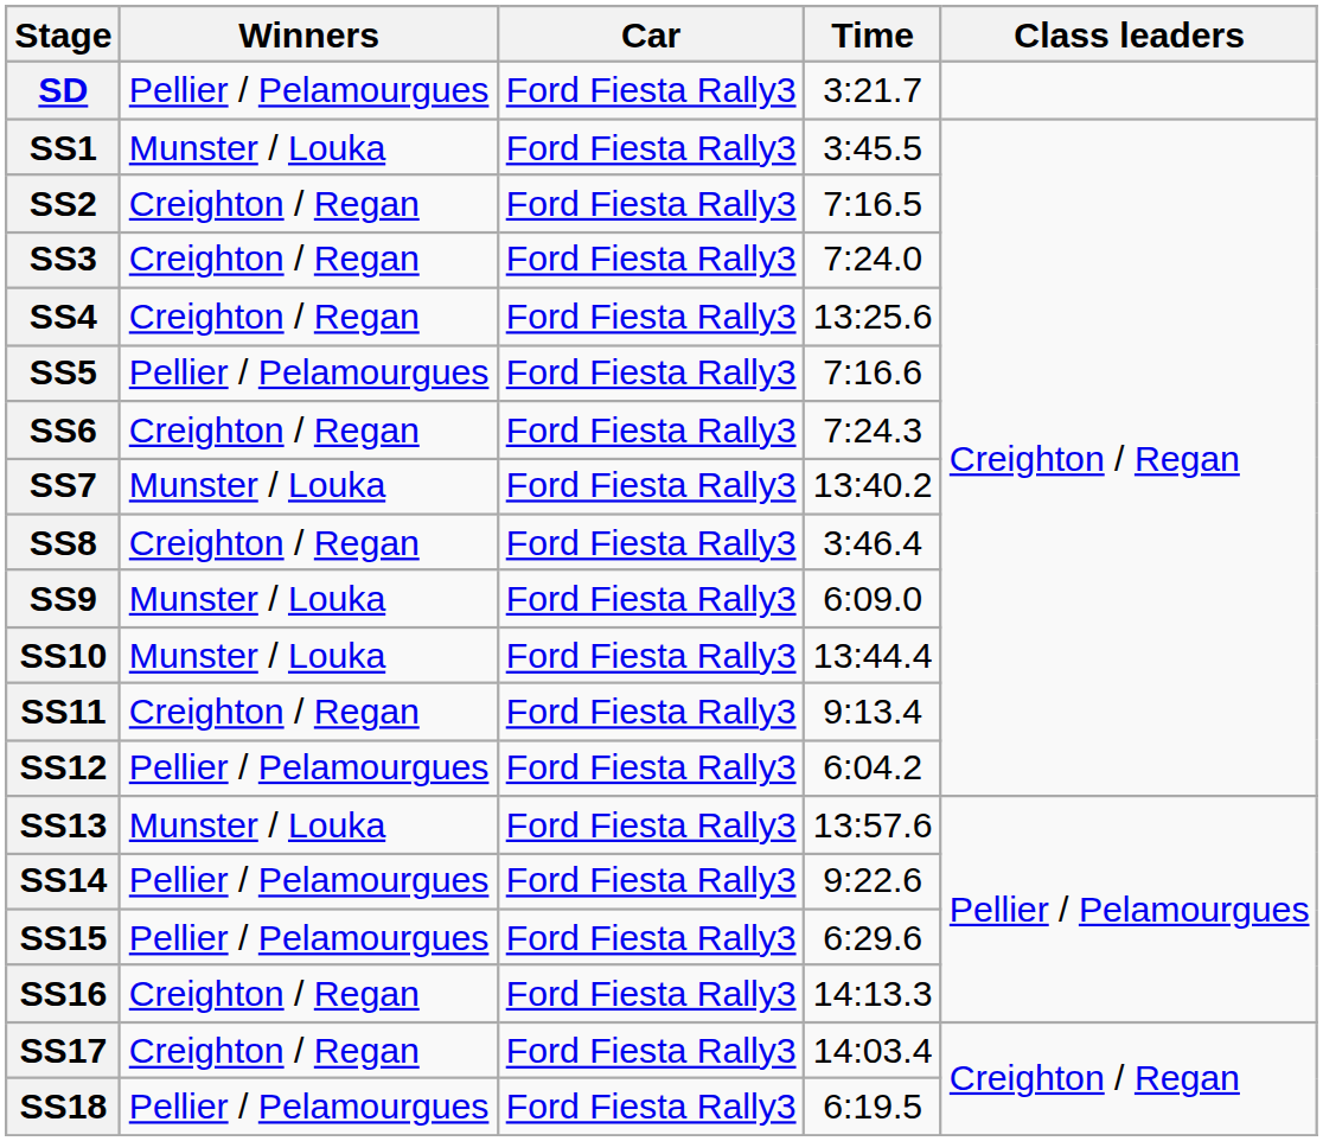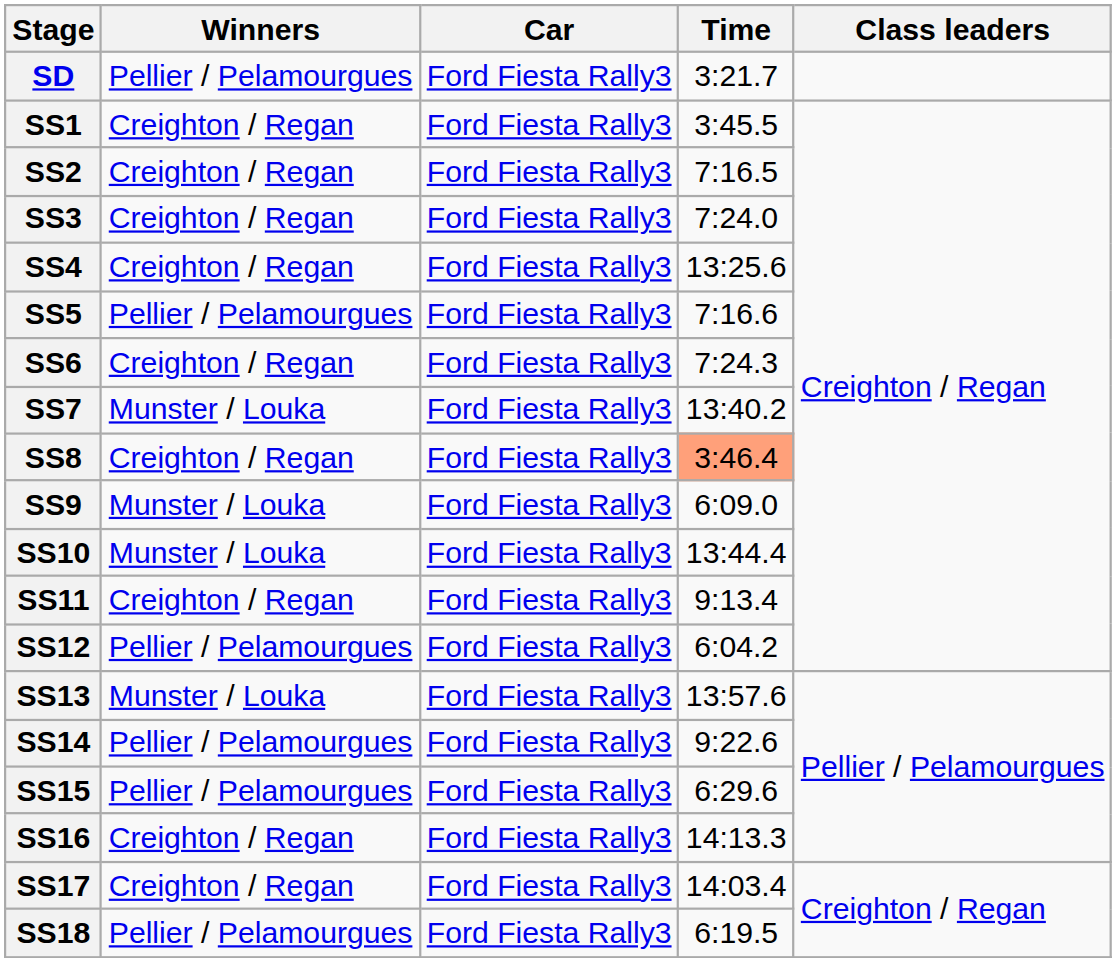SS1 | Winners: Munster / Louka -> Creighton / Regan
SS8 | Time: no background -> lightsalmon background
